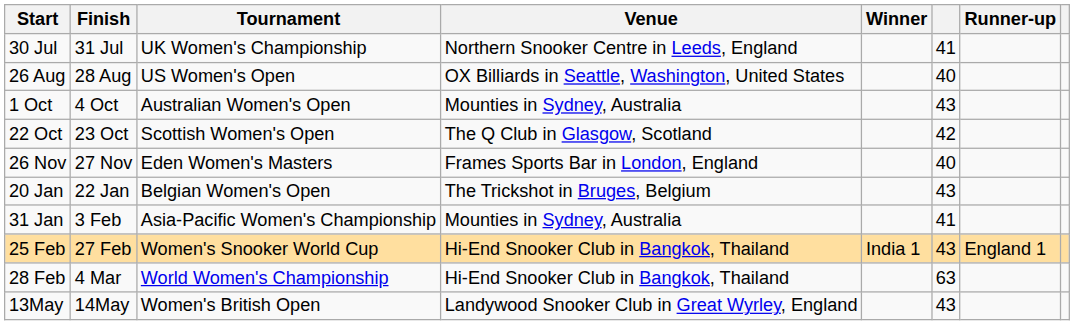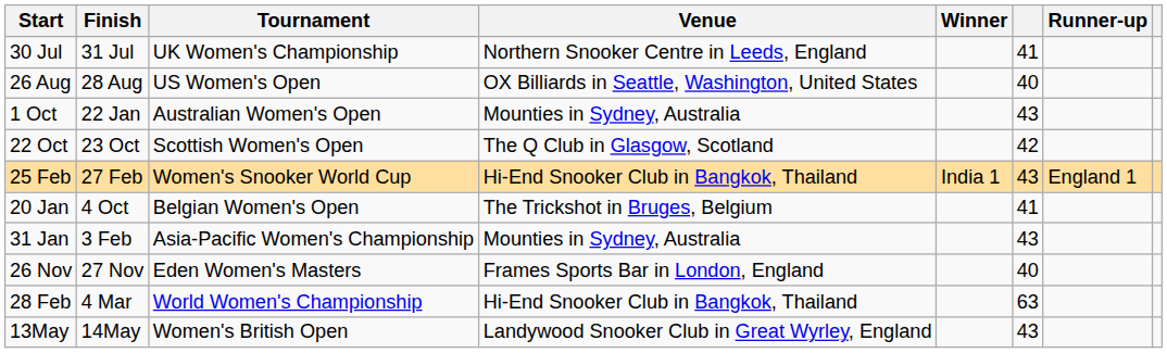1 Oct | Finish: 4 Oct -> 22 Jan
rows swapped: 26 Nov <-> 25 Feb
20 Jan | Finish: 22 Jan -> 4 Oct
20 Jan | column 6: 43 -> 41
31 Jan | column 6: 41 -> 43
